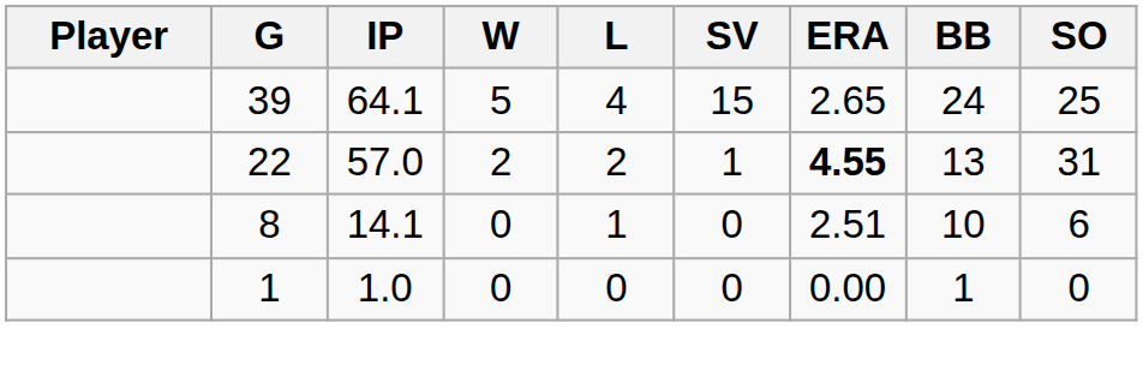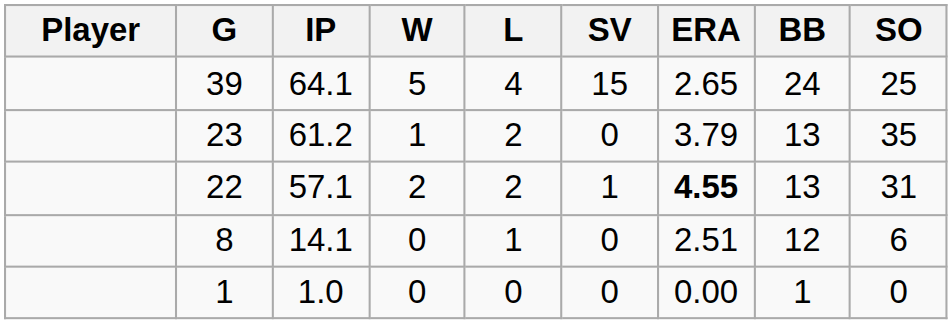+ row: 23 | 61.2 | 1 | 2 | 0 | 3.79 | 13 | 35
22 | IP: 57.0 -> 57.1
8 | BB: 10 -> 12
